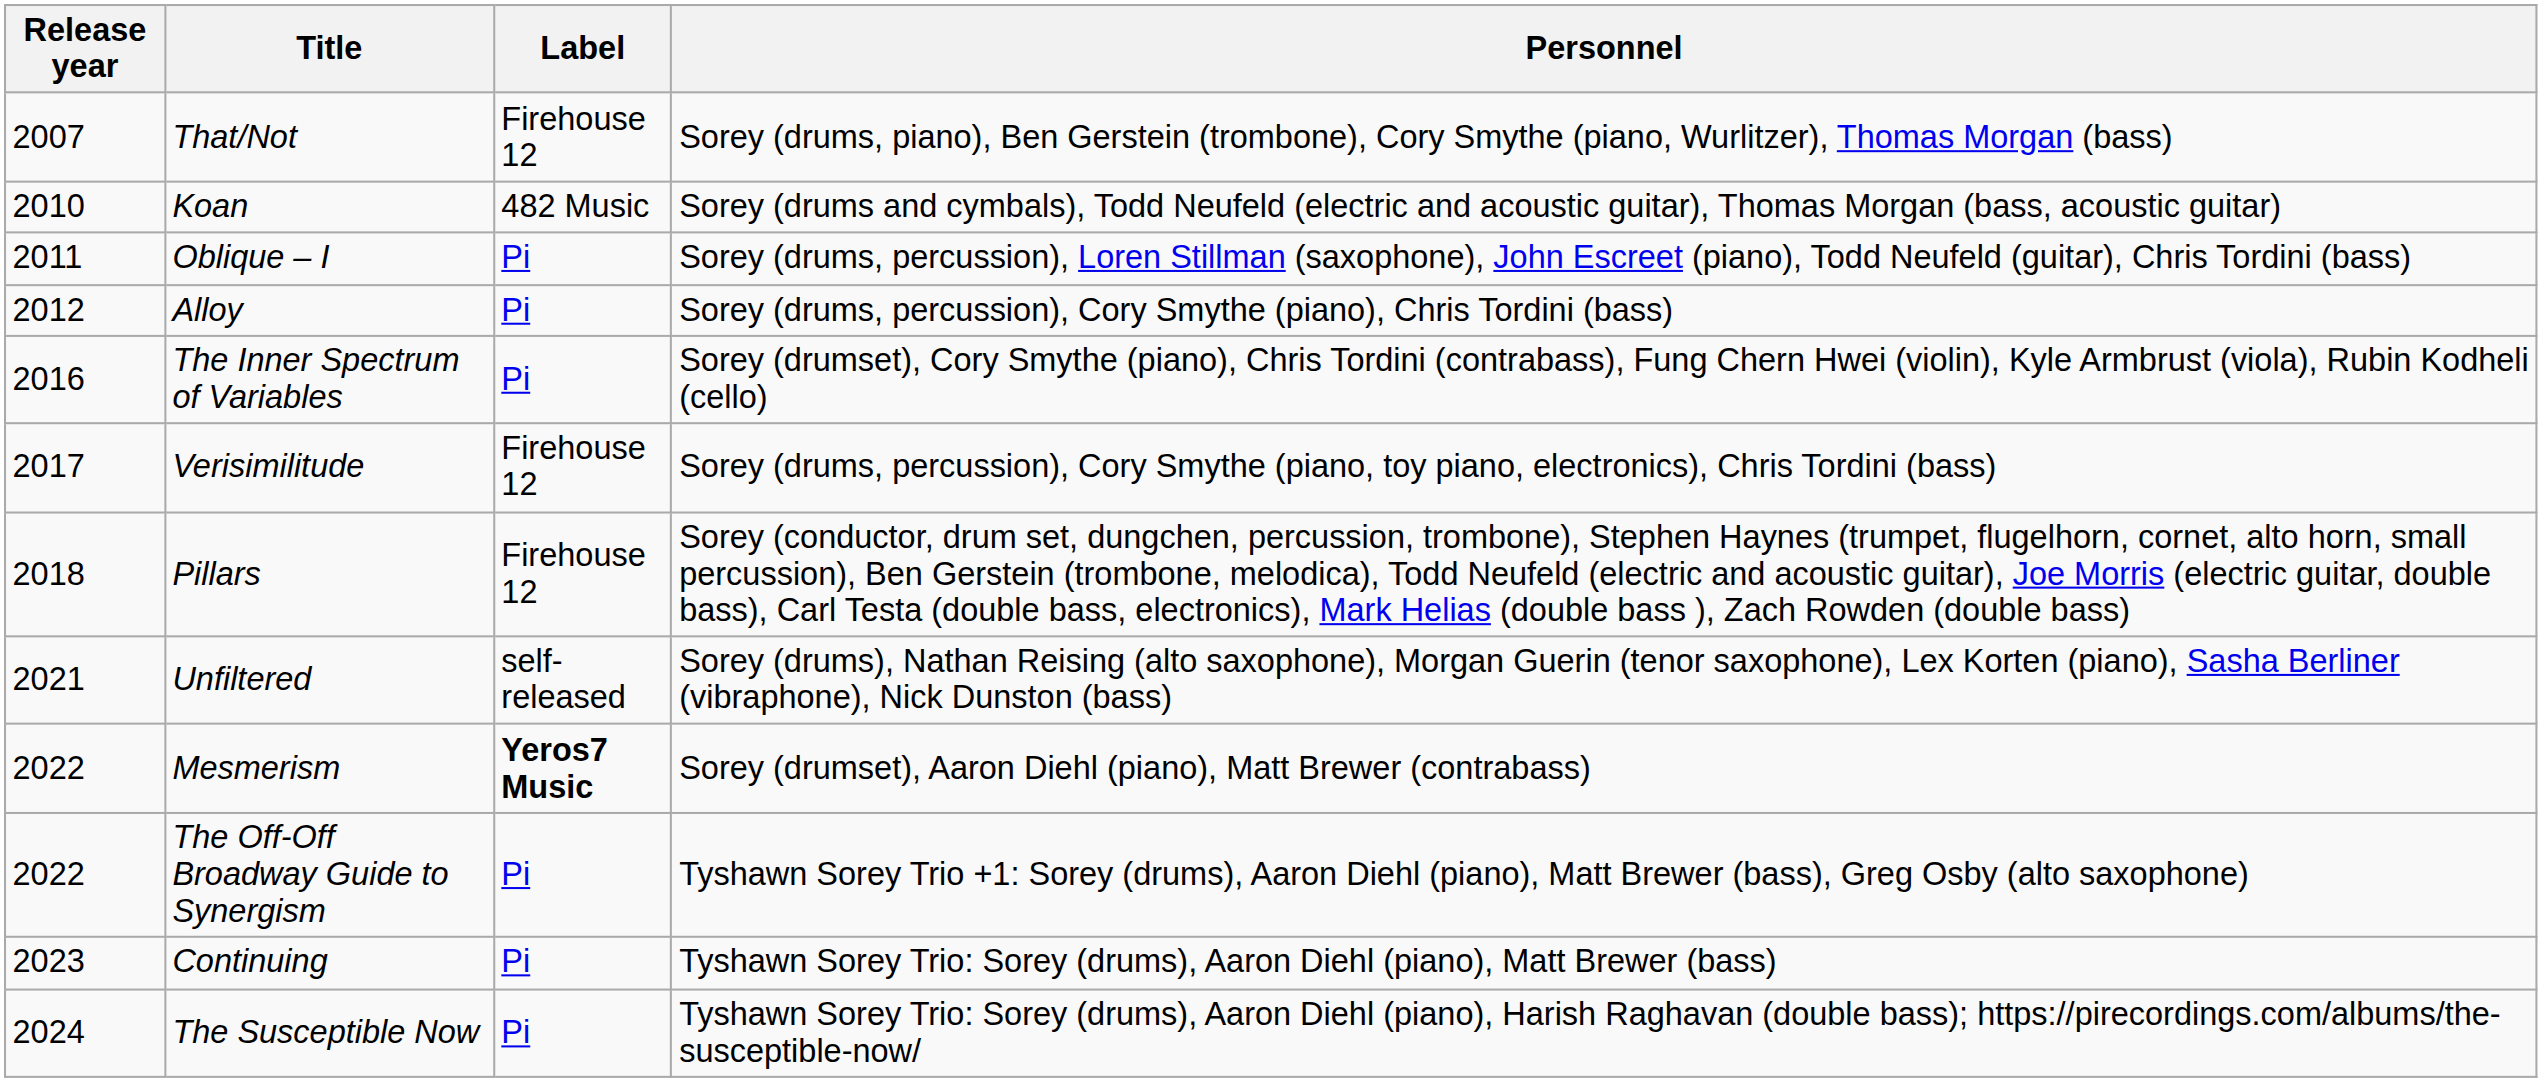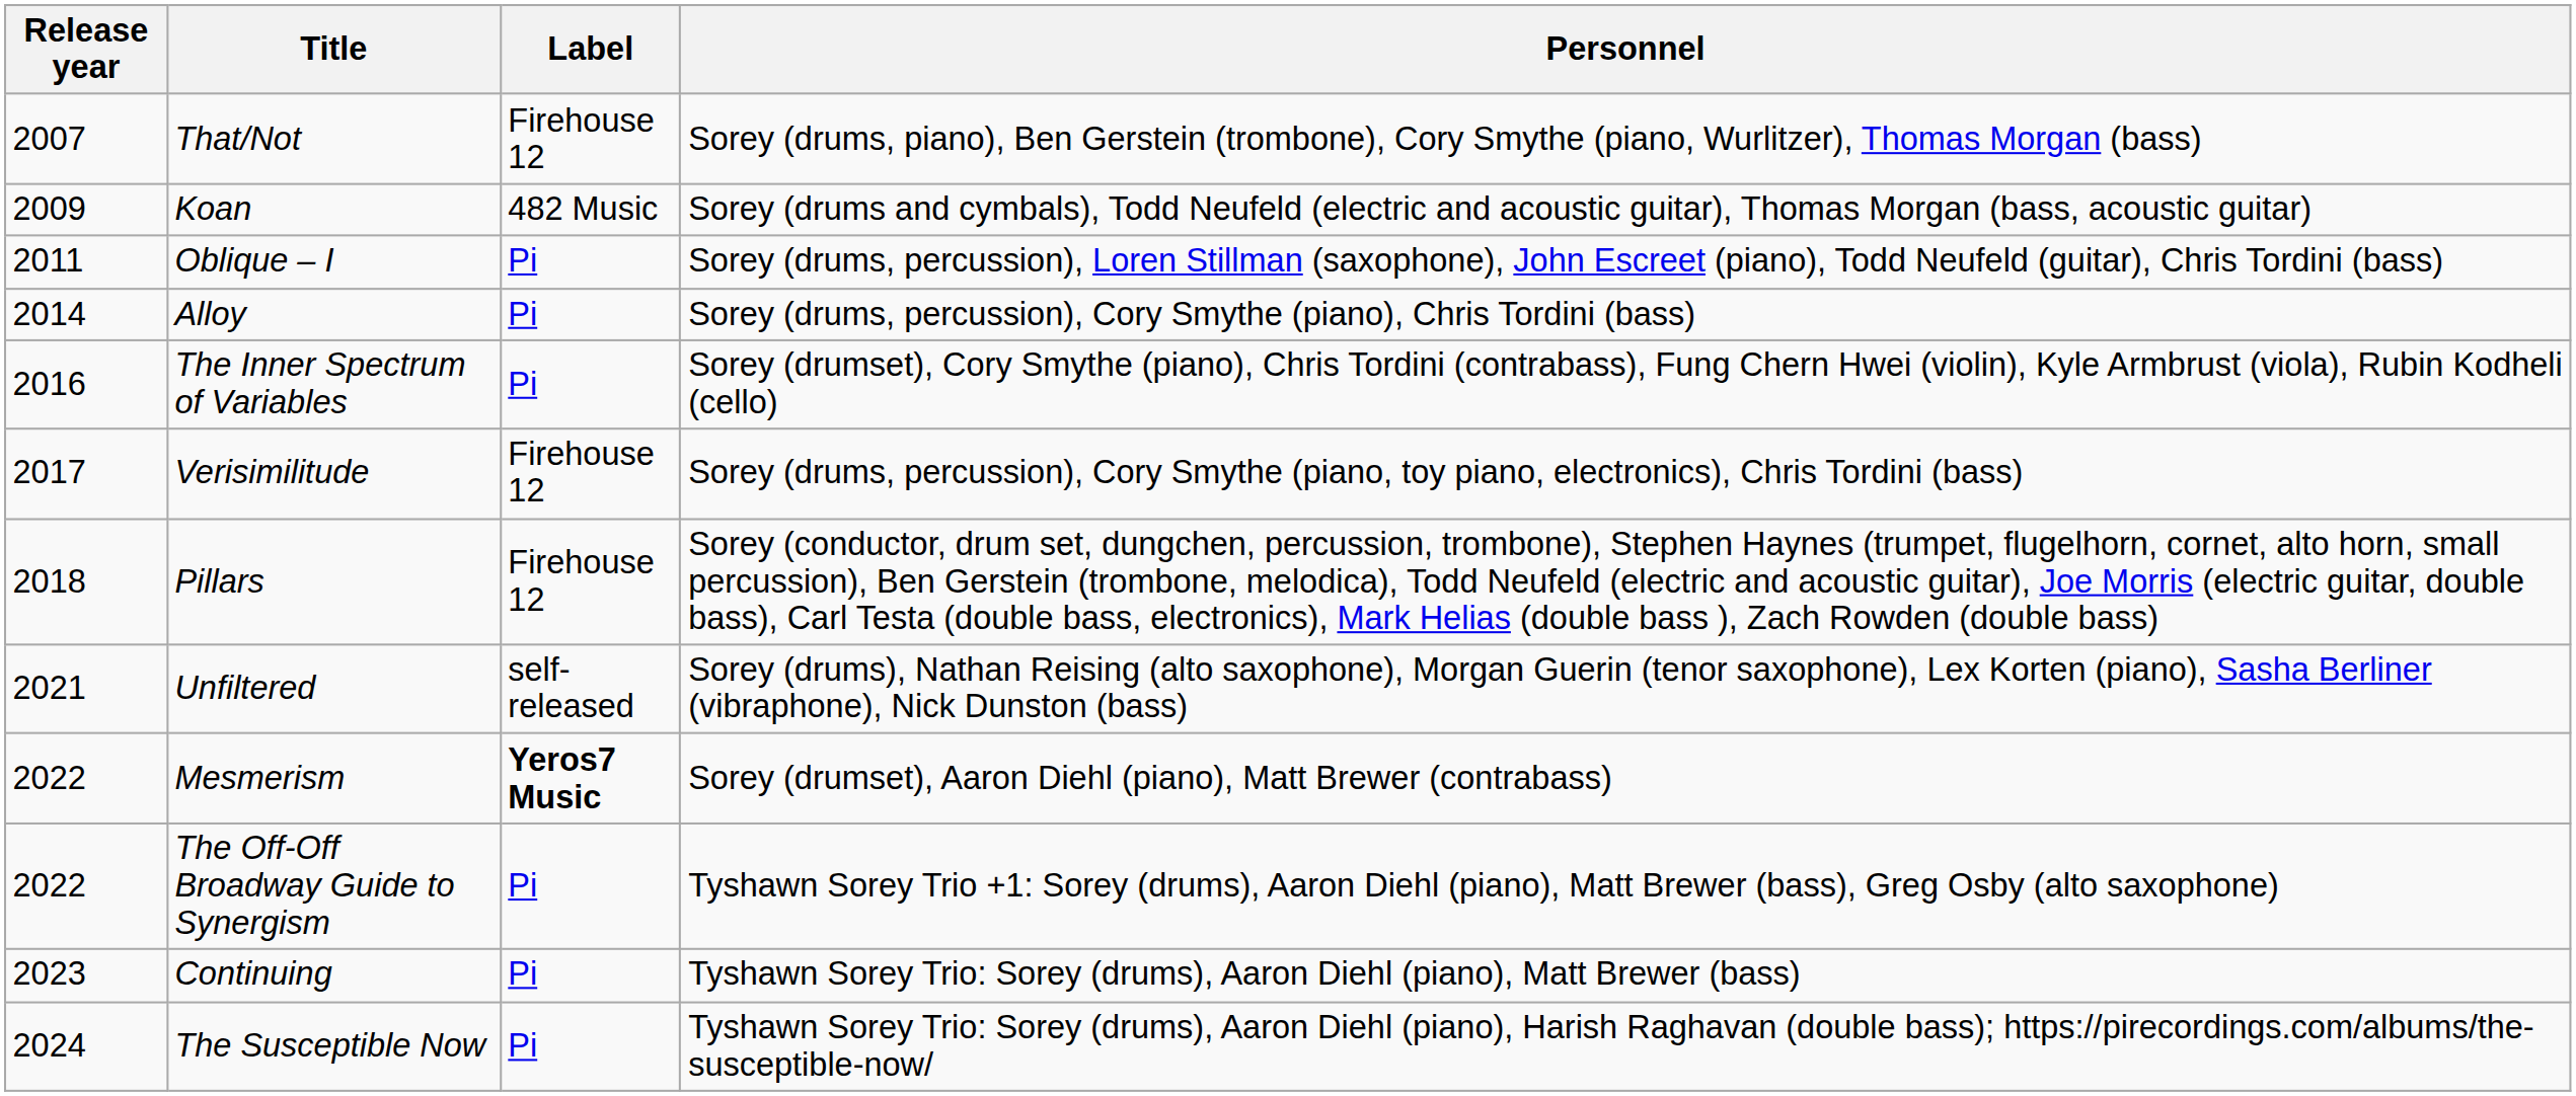Koan | Release year: 2010 -> 2009
Alloy | Release year: 2012 -> 2014
